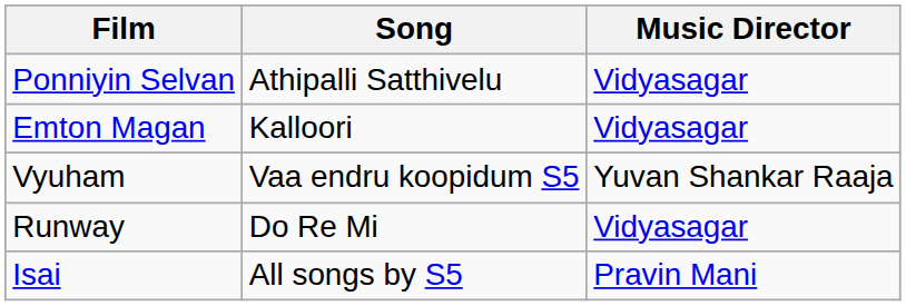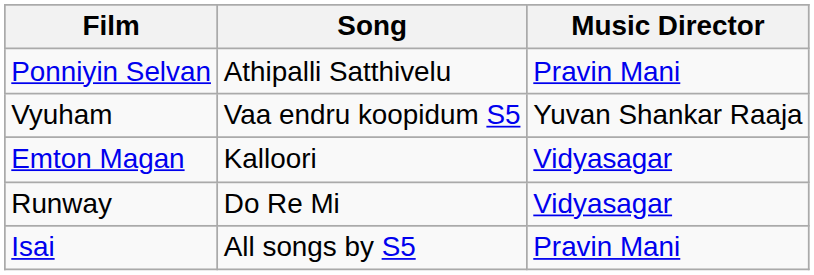Ponniyin Selvan | Music Director: Vidyasagar -> Pravin Mani
rows swapped: Vyuham <-> Emton Magan
